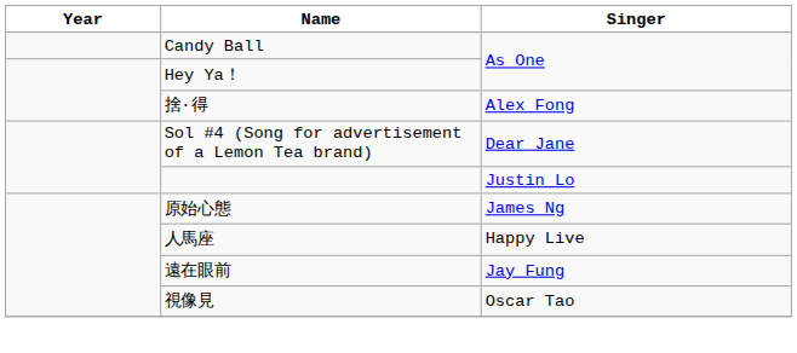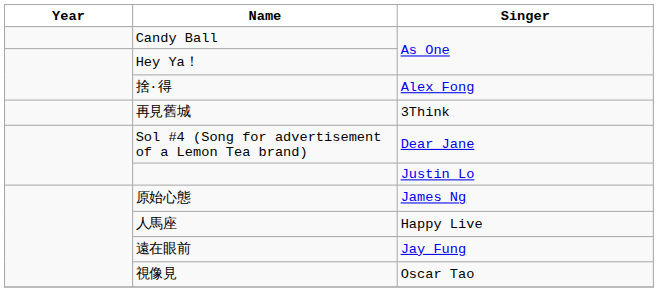+ row: 再見舊城 | 3Think
